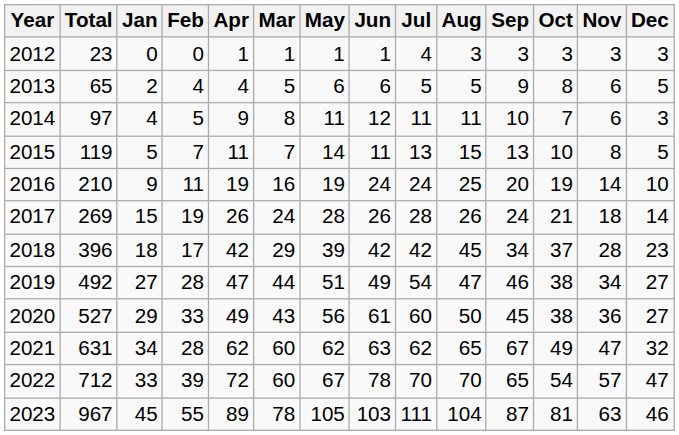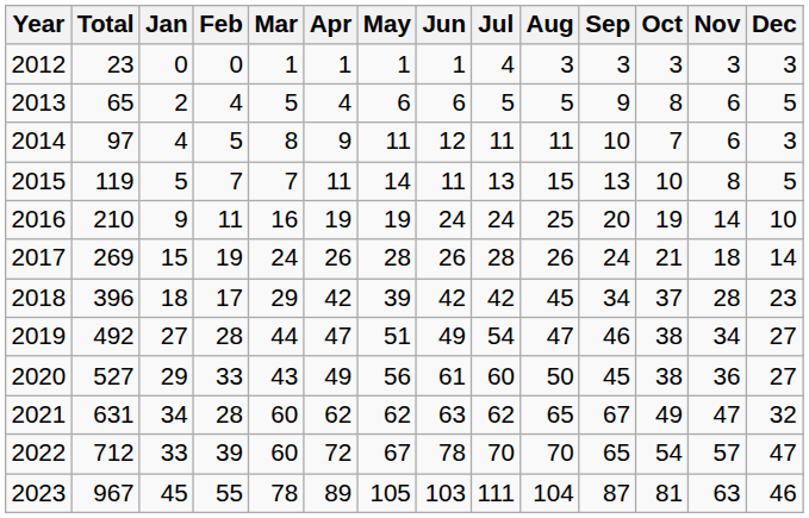columns swapped: Mar <-> Apr
